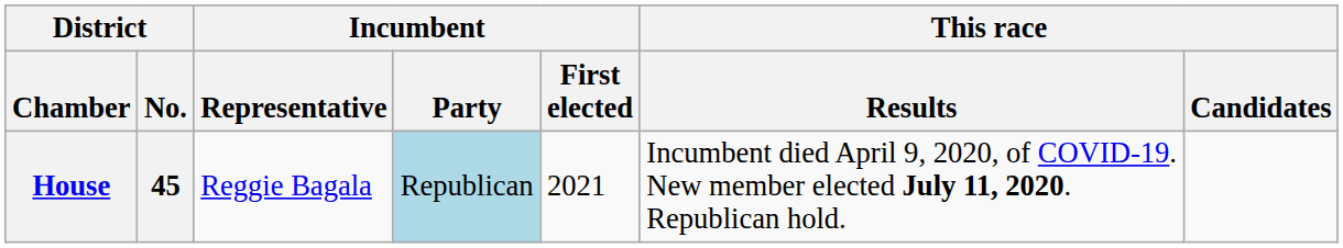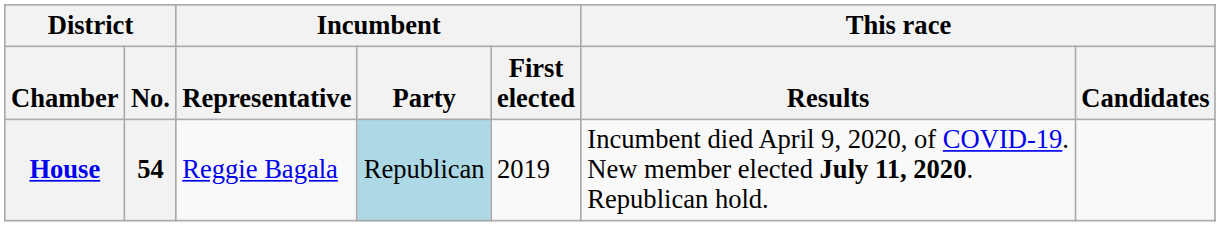House | District / No.: 45 -> 54
House | Incumbent / First elected: 2021 -> 2019
